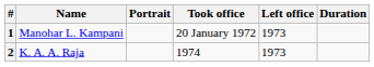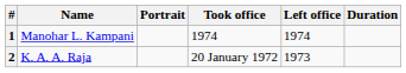1 | Took office: 20 January 1972 -> 1974
1 | Left office: 1973 -> 1974
2 | Took office: 1974 -> 20 January 1972
